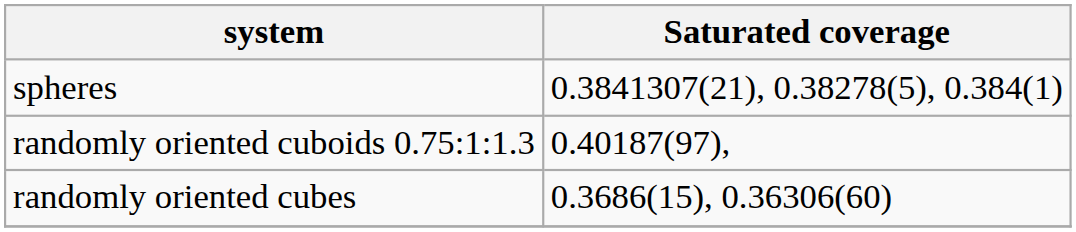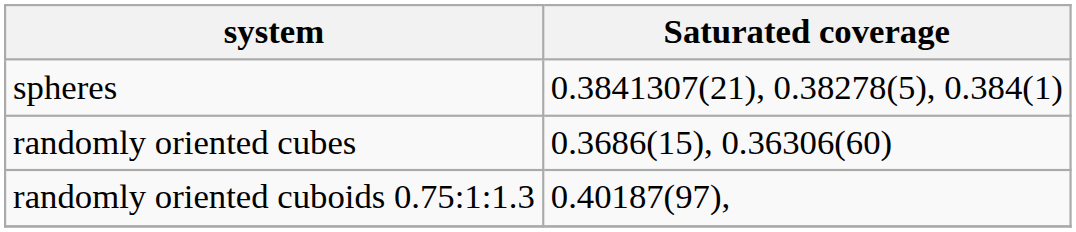rows swapped: randomly oriented cubes <-> randomly oriented cuboids 0.75:1:1.3
